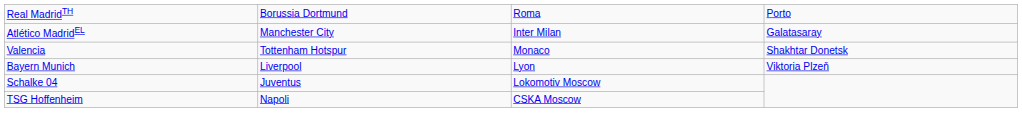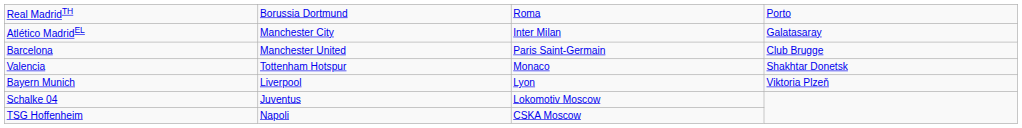+ row: Barcelona | Manchester United | Paris Saint-Germain | Club Brugge
